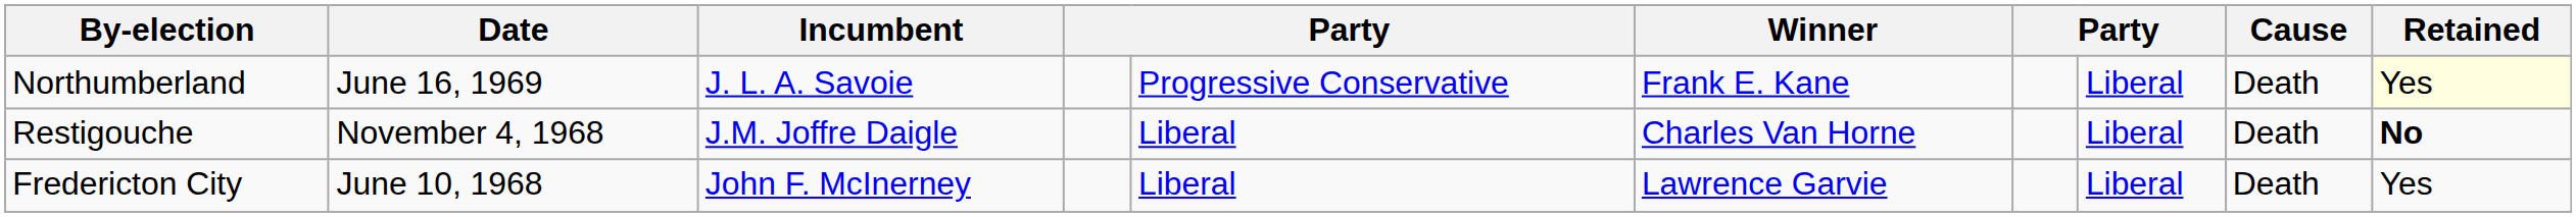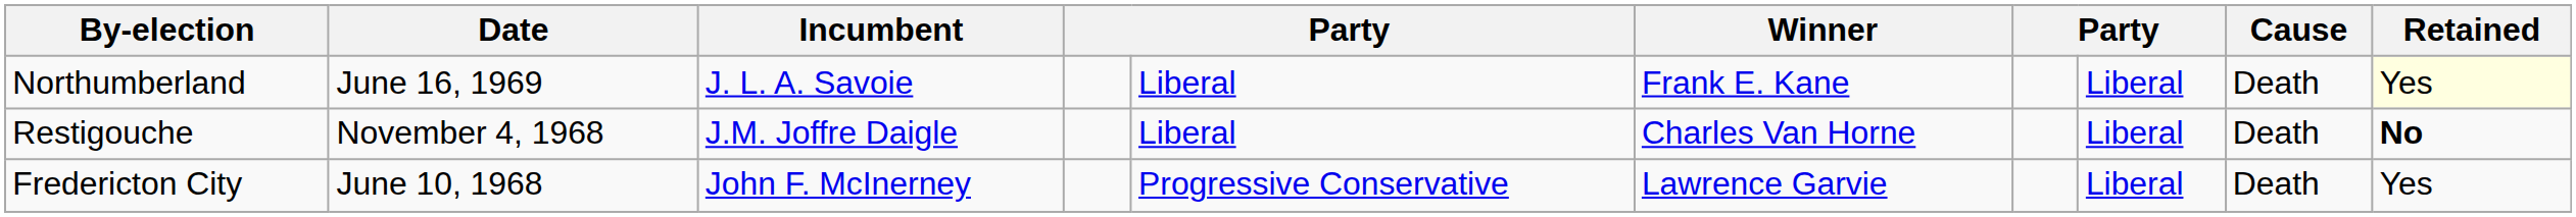Northumberland | column 5: Progressive Conservative -> Liberal
Fredericton City | column 5: Liberal -> Progressive Conservative
